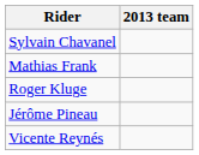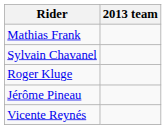rows swapped: Sylvain Chavanel <-> Mathias Frank
